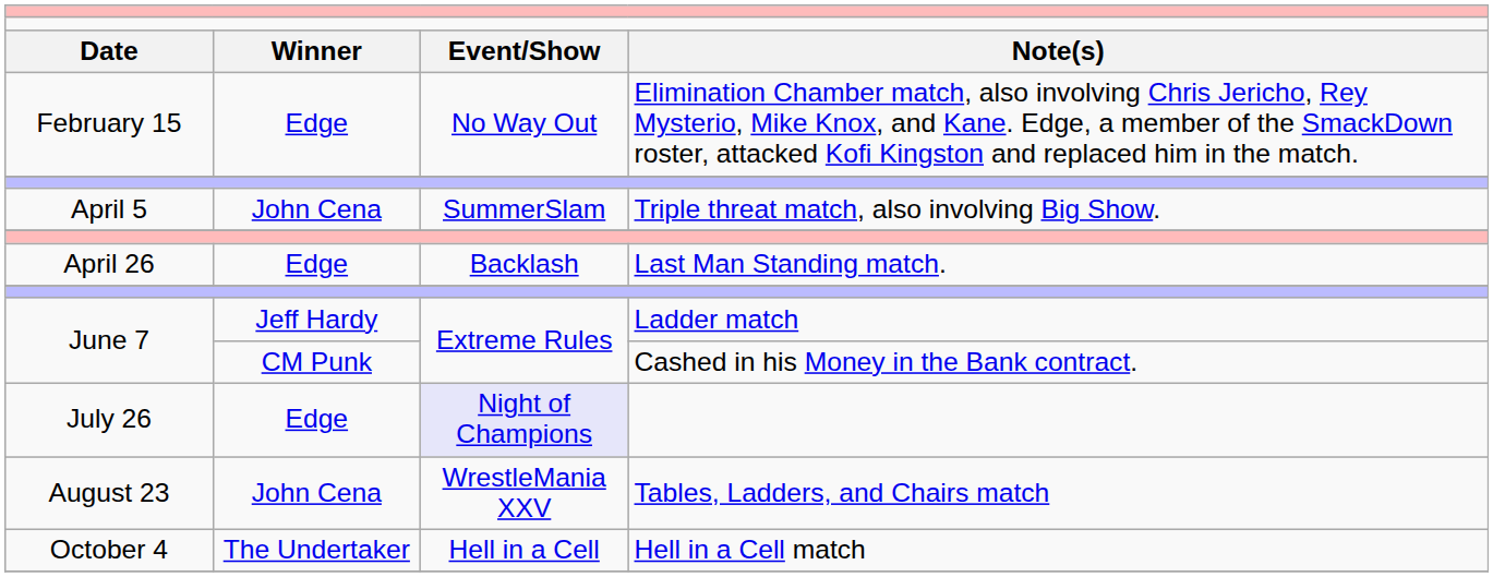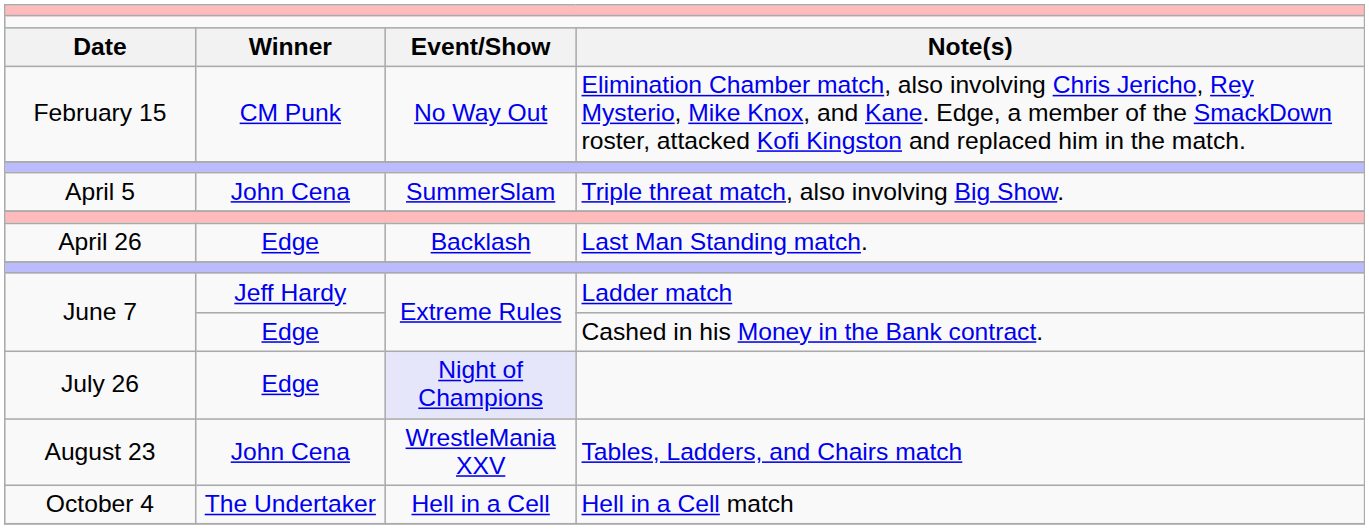February 15 | column 2: Edge -> CM Punk
June 7 / Cashed in his Money in the Bank contract. | column 2: CM Punk -> Edge
